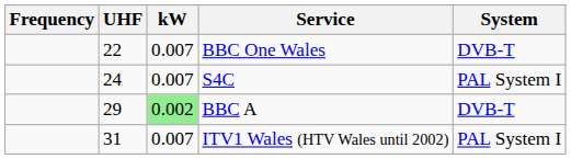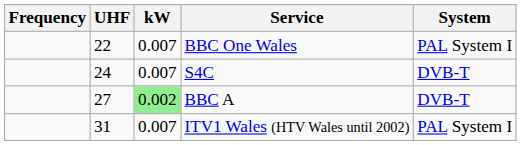BBC One Wales | System: DVB-T -> PAL System I
S4C | System: PAL System I -> DVB-T
BBC A | UHF: 29 -> 27
